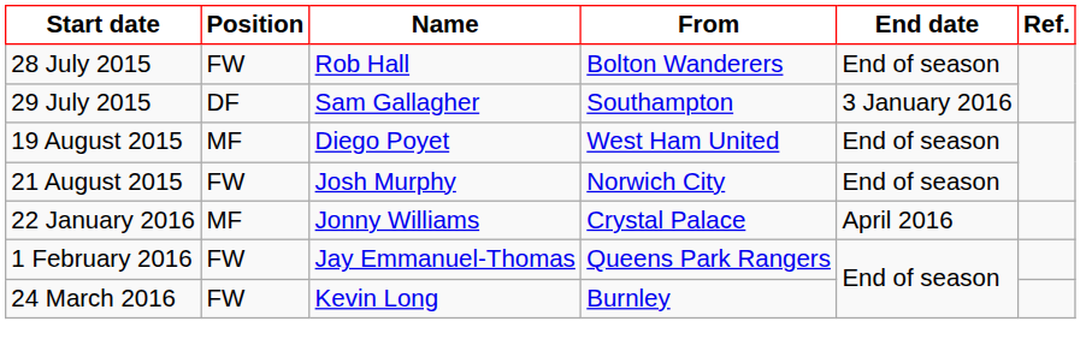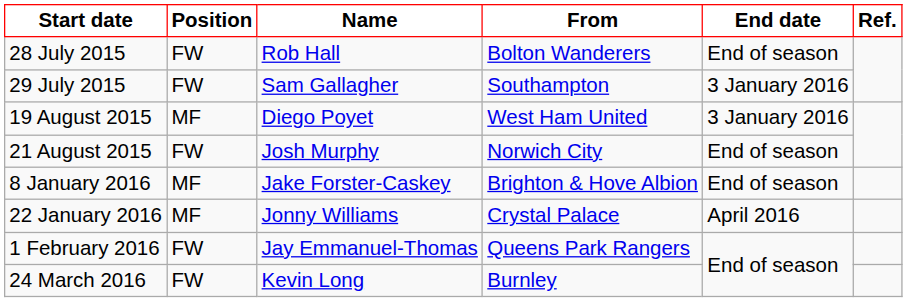29 July 2015 | Position: DF -> FW
19 August 2015 | End date: End of season -> 3 January 2016
+ row: 8 January 2016 | MF | Jake Forster-Caskey | Brighton & Hove Albion | End of season
